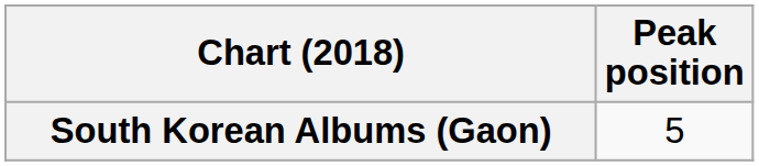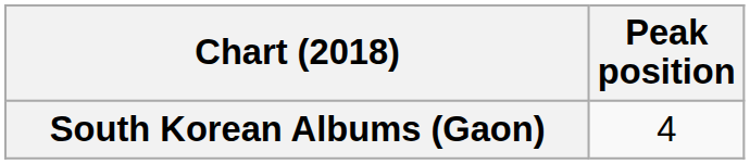South Korean Albums (Gaon) | Peak position: 5 -> 4
